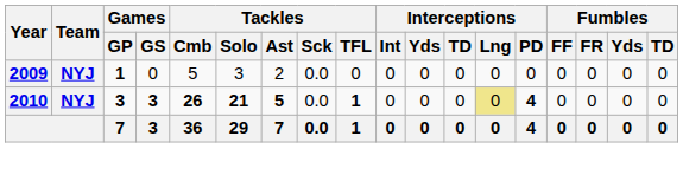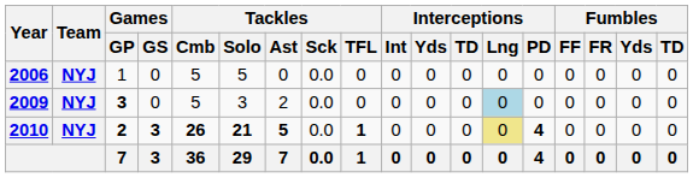+ row: 2006 | NYJ | 1 | 0 | 5 | 5 | 0 | 0.0 | 0 | 0 | 0 | 0 | 0 | 0 | 0 | 0 | 0 | 0
2009 | Games / GP: 1 -> 3
2009 | Interceptions / Lng: no background -> lightblue background
2010 | Games / GP: 3 -> 2
